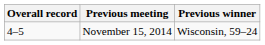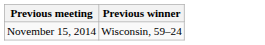- column: Overall record | 4–5
